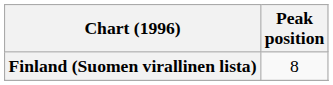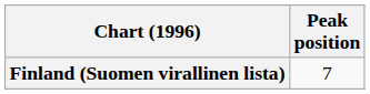Finland (Suomen virallinen lista) | Peak position: 8 -> 7
